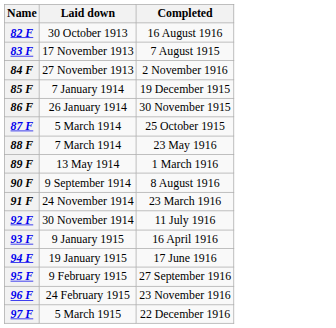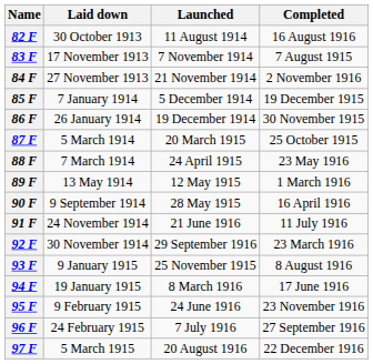+ column: Launched | 11 August 1914 | 7 November 1914 | 21 November 1914 | 5 December 1914 | 19 December 1914 | 20 March 1915 | 24 April 1915 | 12 May 1915 | 28 May 1915 | 21 June 1916 | 29 September 1916 | 25 November 1915 | 8 March 1916 | 24 June 1916 | 7 July 1916 | 20 August 1916
90 F | Completed: 8 August 1916 -> 16 April 1916
91 F | Completed: 23 March 1916 -> 11 July 1916
92 F | Completed: 11 July 1916 -> 23 March 1916
93 F | Completed: 16 April 1916 -> 8 August 1916
95 F | Completed: 27 September 1916 -> 23 November 1916
96 F | Completed: 23 November 1916 -> 27 September 1916
